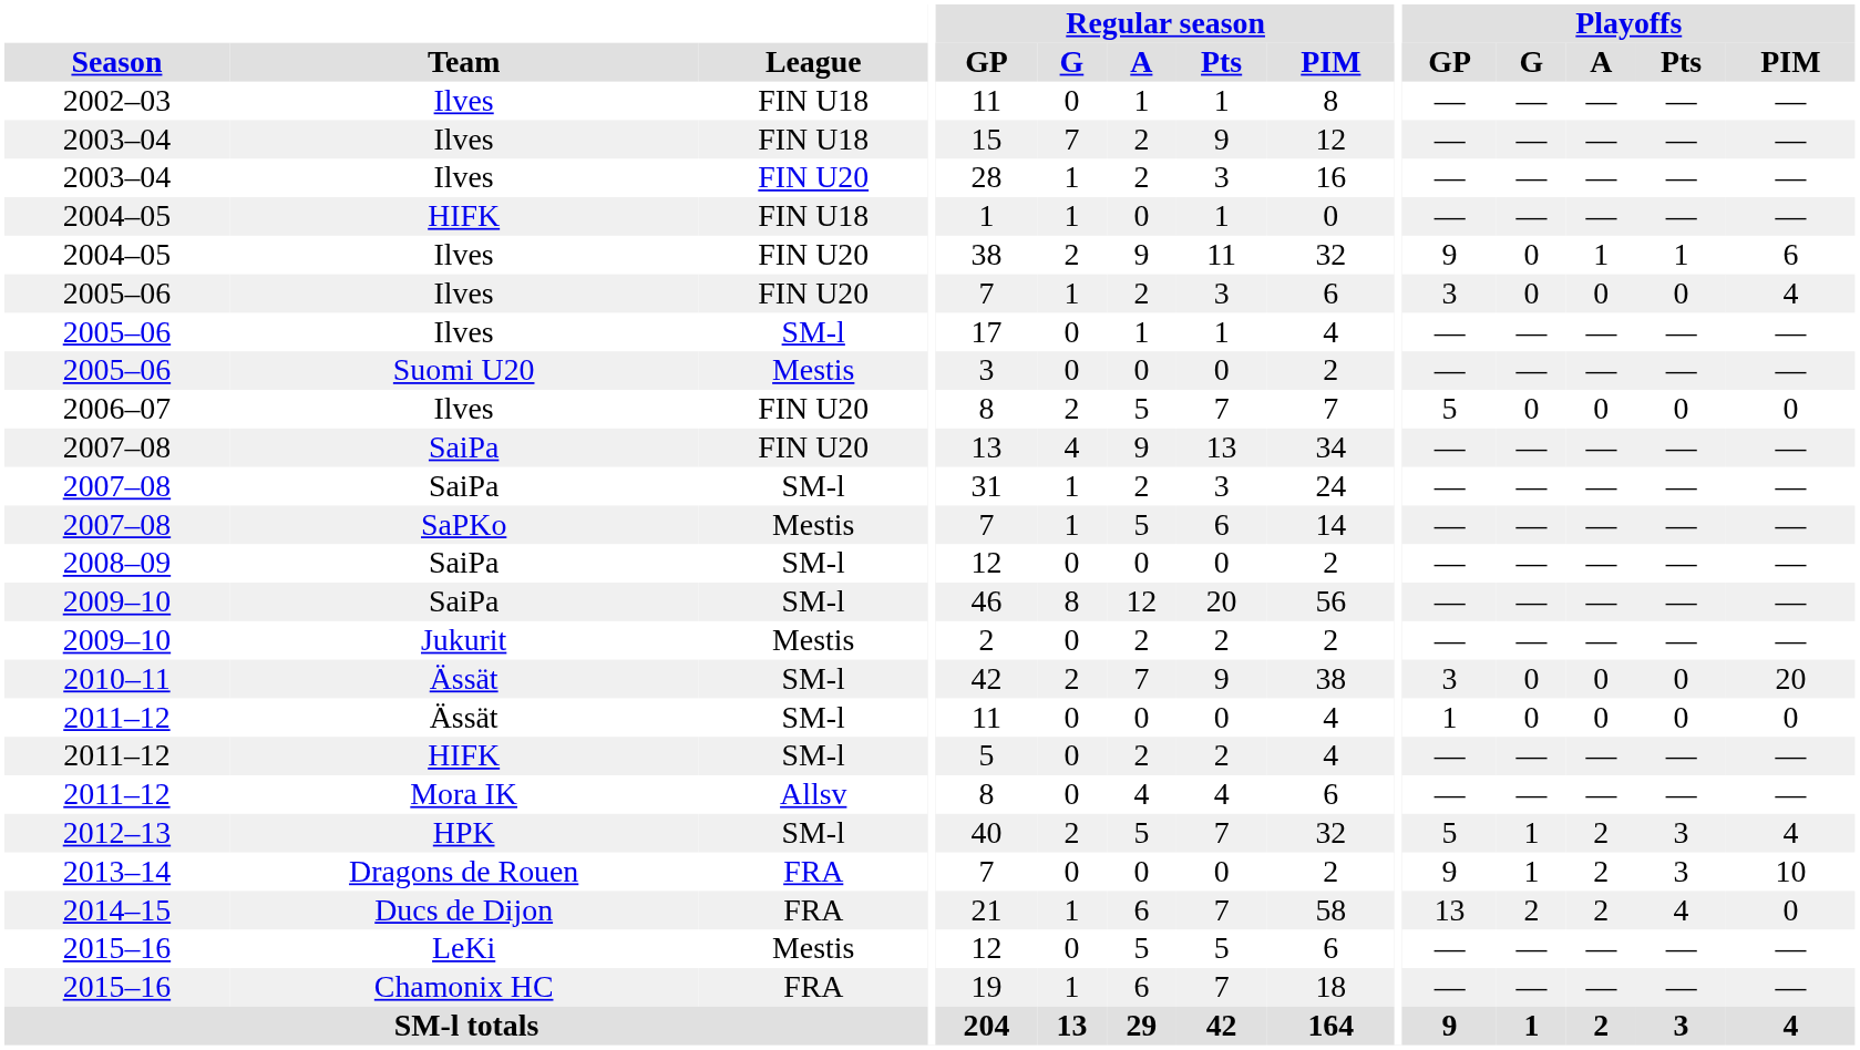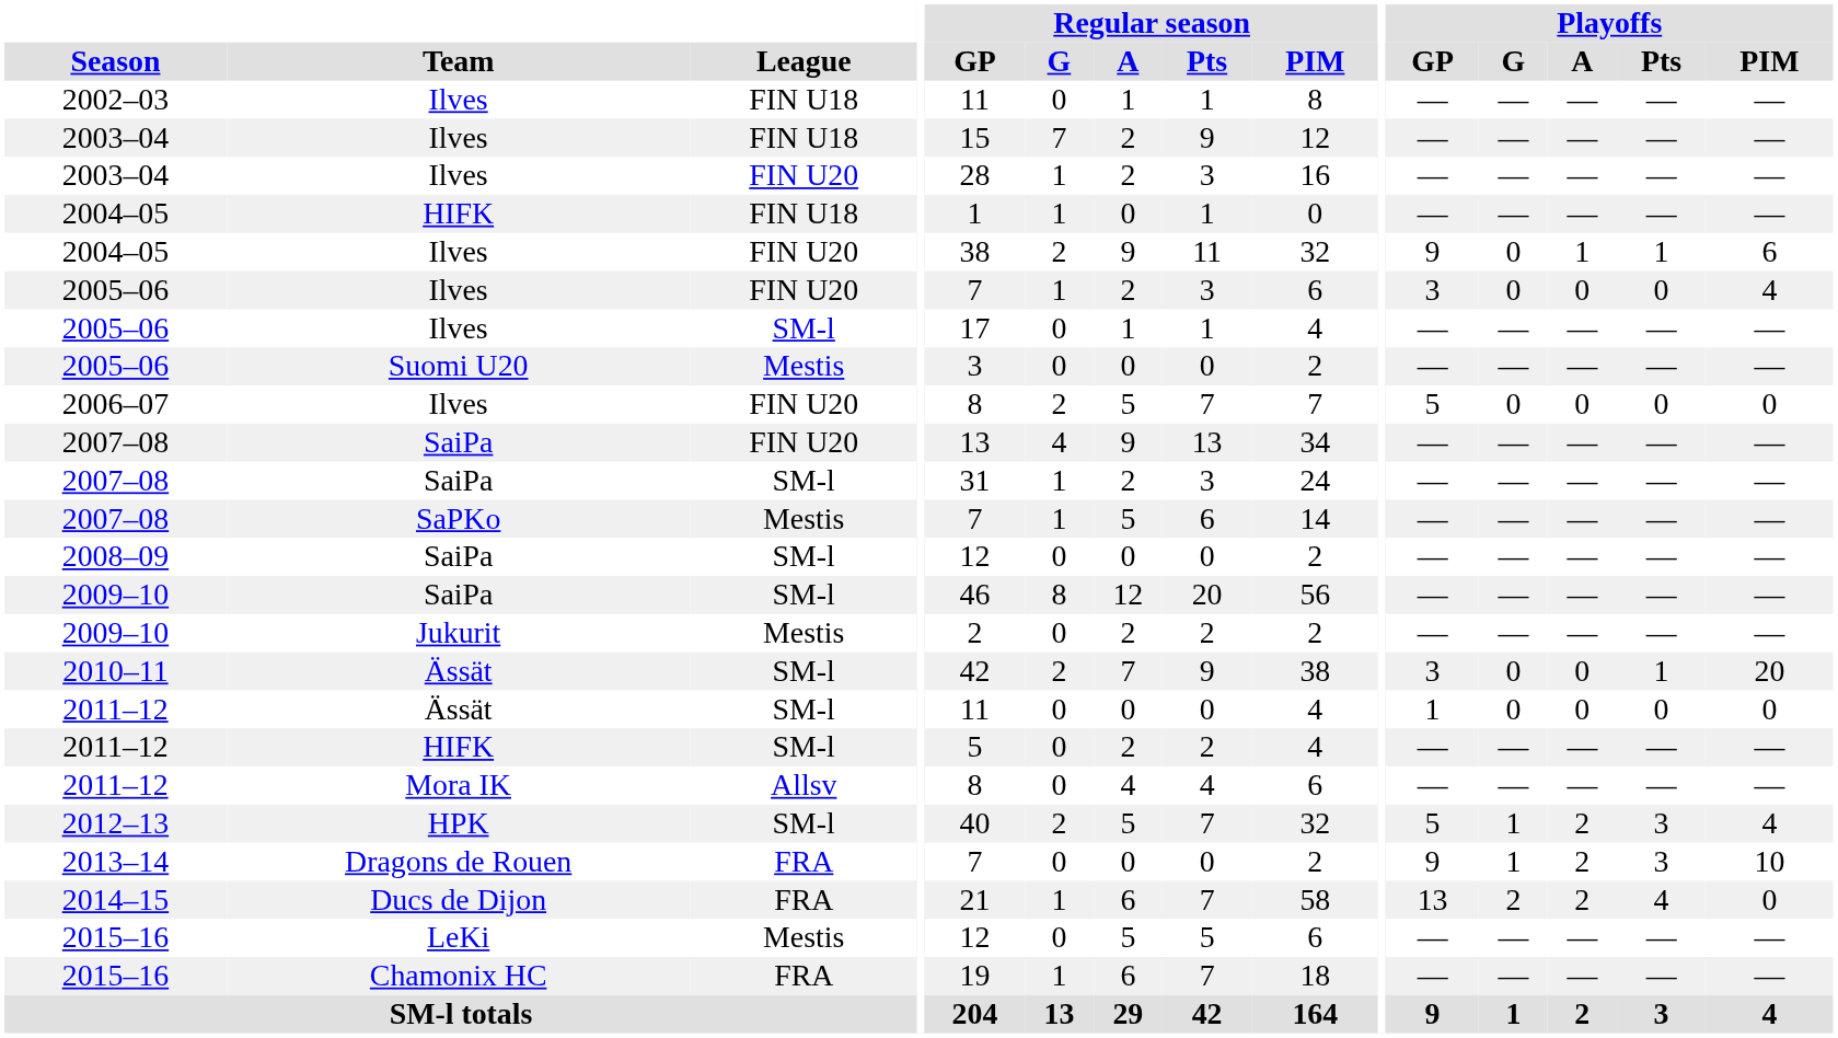2010–11 | Playoffs / Pts: 0 -> 1
